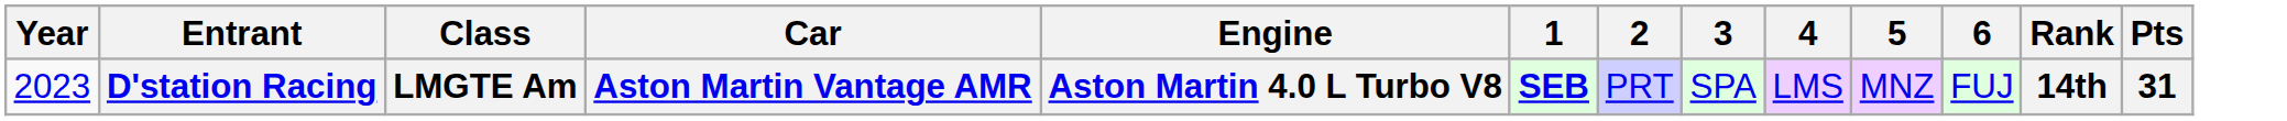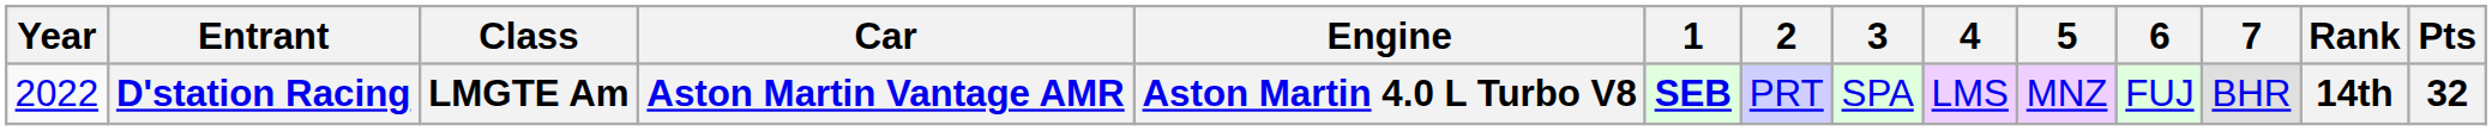+ column: 7 | BHR
D'station Racing | Year: 2023 -> 2022
D'station Racing | Pts: 31 -> 32
